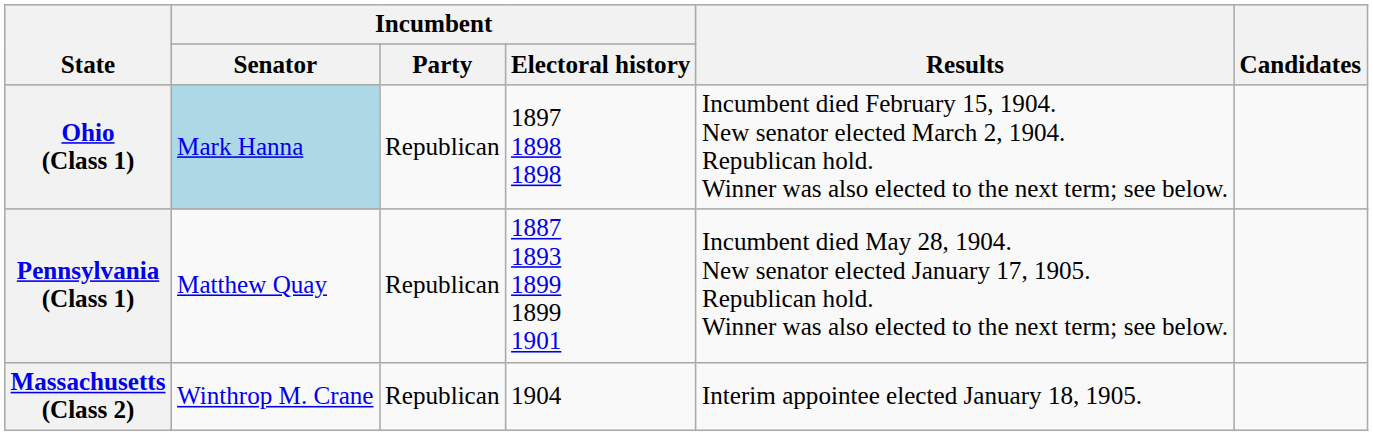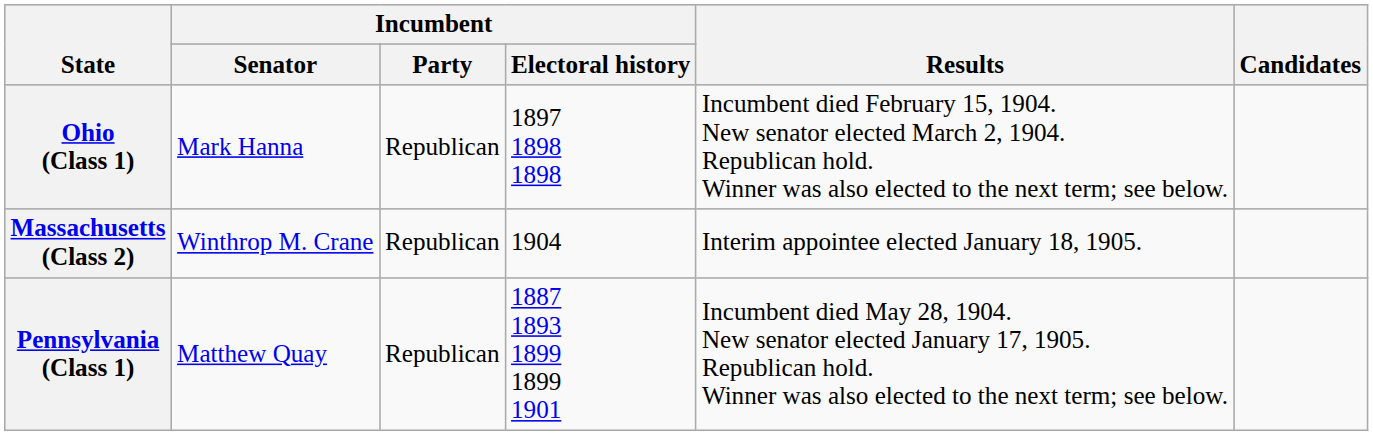Ohio (Class 1) | Incumbent / Senator: lightblue background -> no background
rows swapped: Pennsylvania (Class 1) <-> Massachusetts (Class 2)
